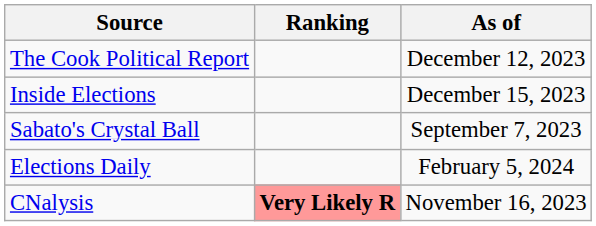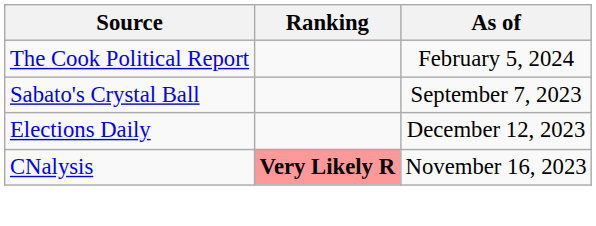The Cook Political Report | As of: December 12, 2023 -> February 5, 2024
- row: Inside Elections | December 15, 2023
Elections Daily | As of: February 5, 2024 -> December 12, 2023
